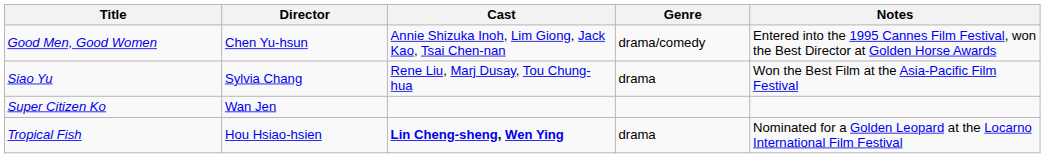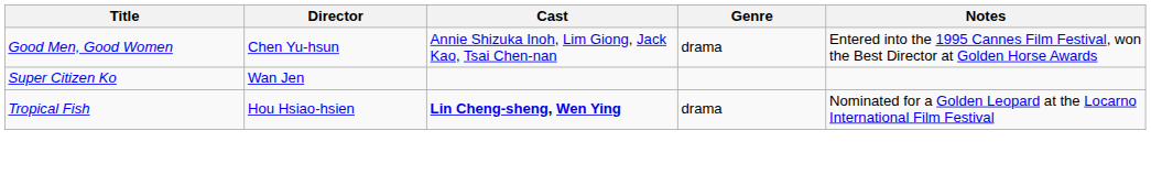Good Men, Good Women | Genre: drama/comedy -> drama
- row: Siao Yu | Sylvia Chang | Rene Liu, Marj Dusay, Tou Chung-hua | drama | Won the Best Film at the Asia-Pacific Film Festival
